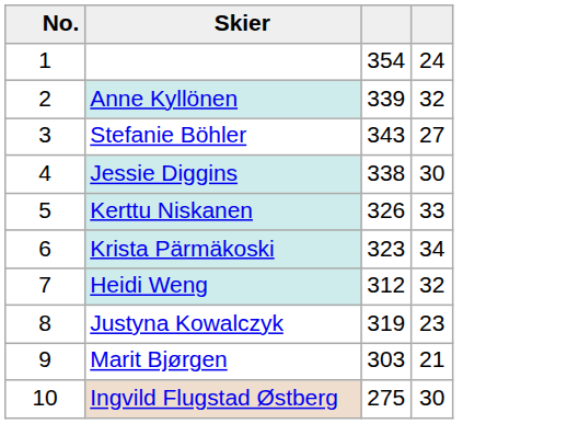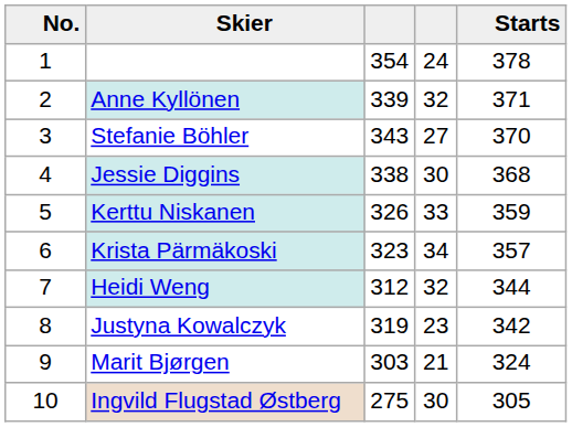+ column: Starts | 378 | 371 | 370 | 368 | 359 | 357 | 344 | 342 | 324 | 305
